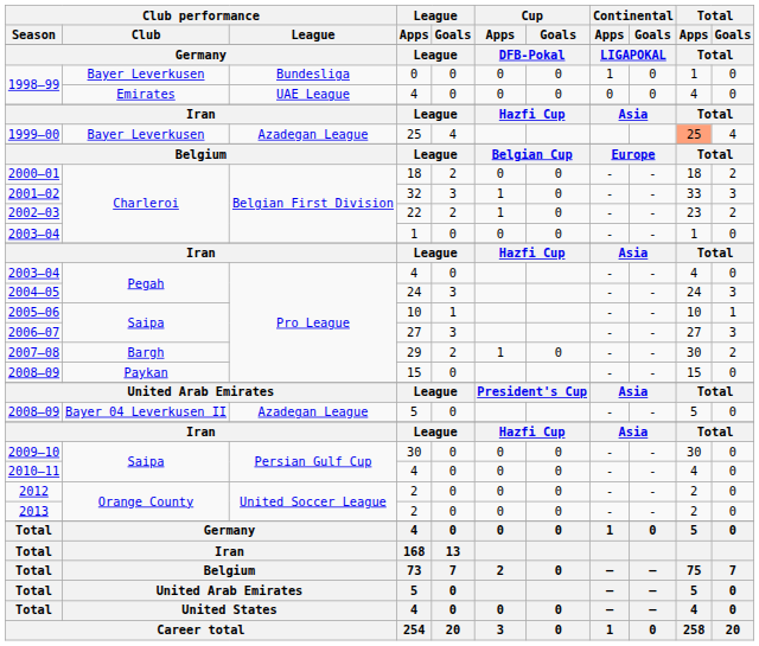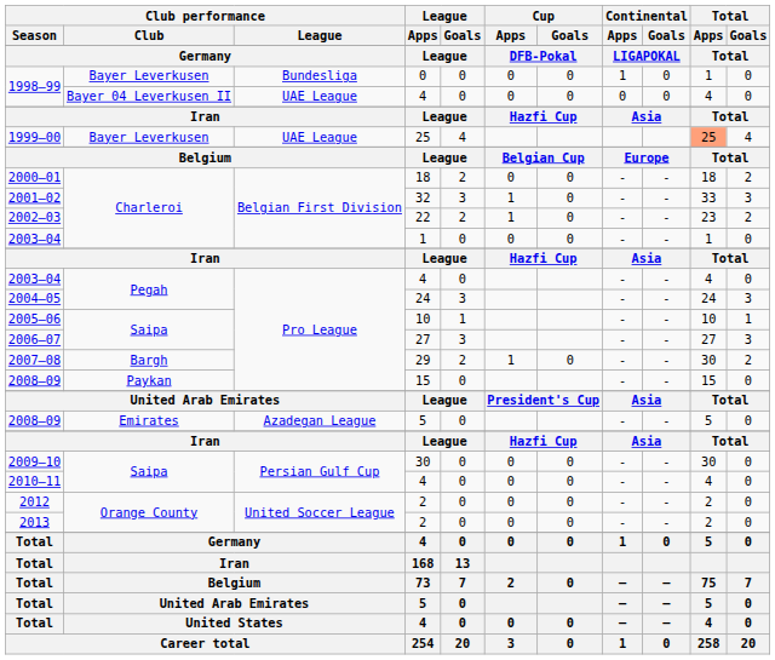1998–99 / 4 | Club performance / Club: Emirates -> Bayer 04 Leverkusen II
1999–00 | Club performance / League: Azadegan League -> UAE League
2008–09 / 5 | Club performance / Club: Bayer 04 Leverkusen II -> Emirates
